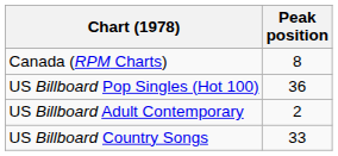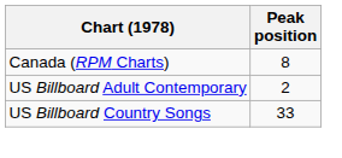- row: US Billboard Pop Singles (Hot 100) | 36
